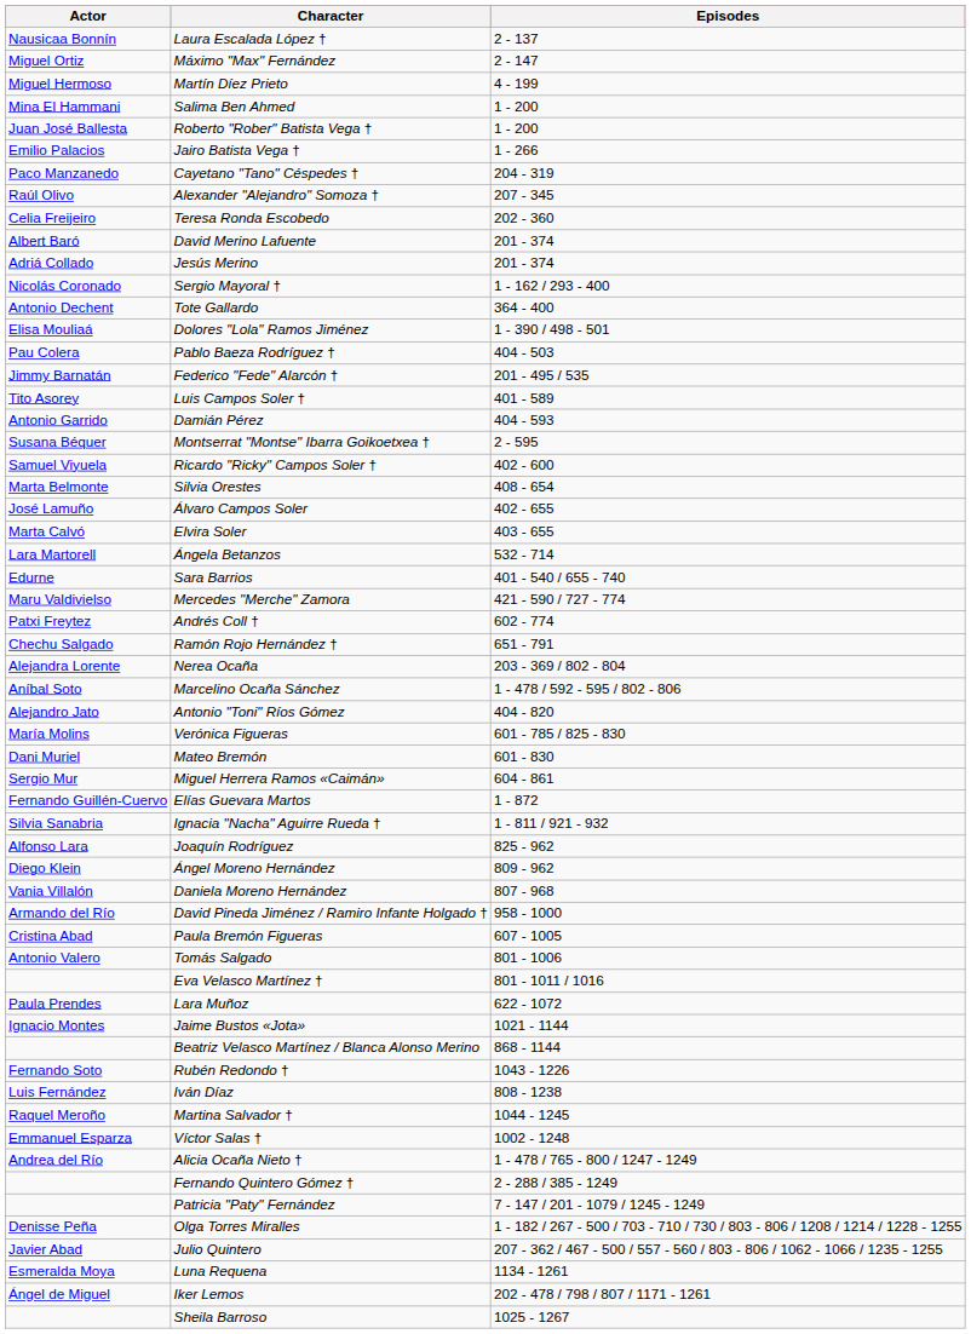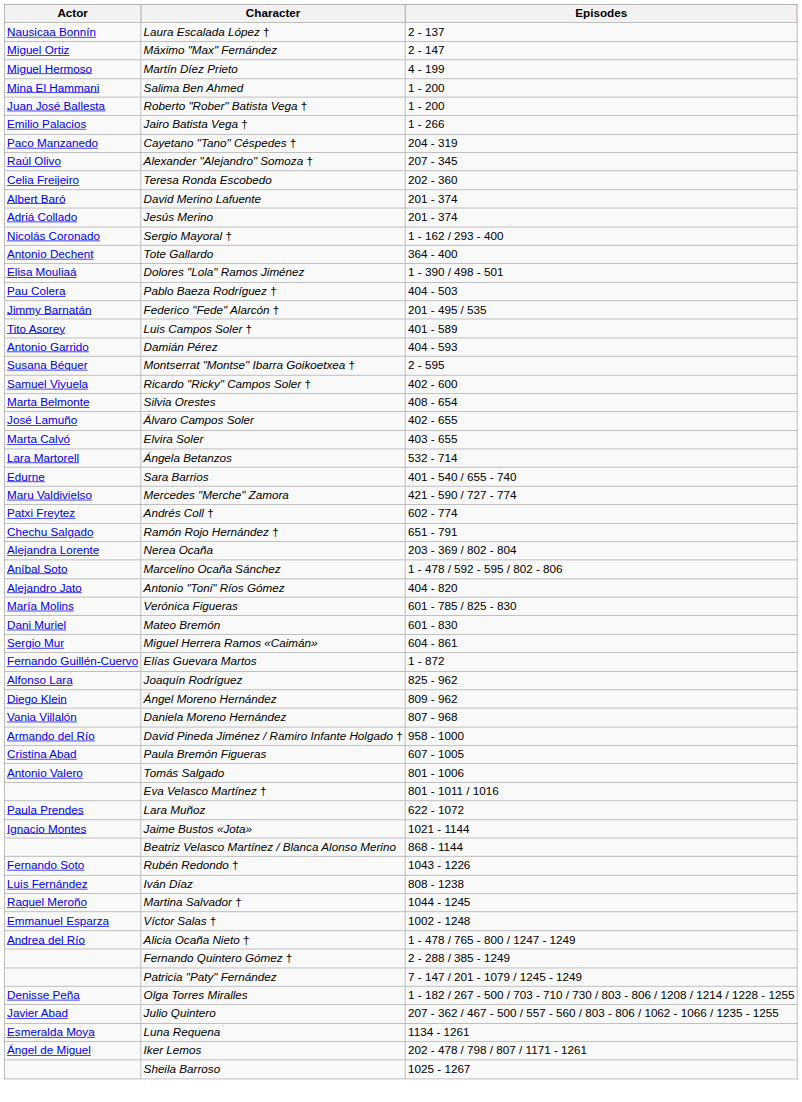- row: Silvia Sanabria | Ignacia "Nacha" Aguirre Rueda † | 1 - 811 / 921 - 932
